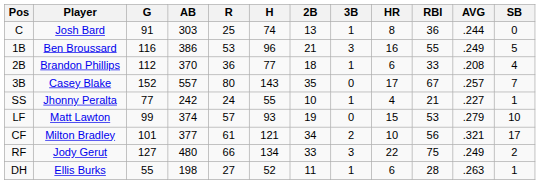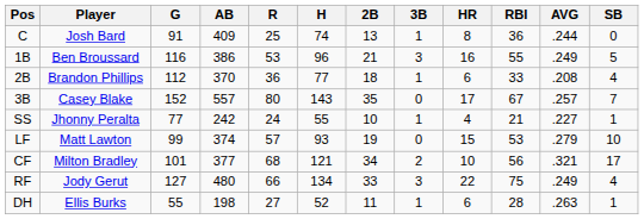C | AB: 303 -> 409
CF | R: 61 -> 68
RF | SB: 2 -> 4
